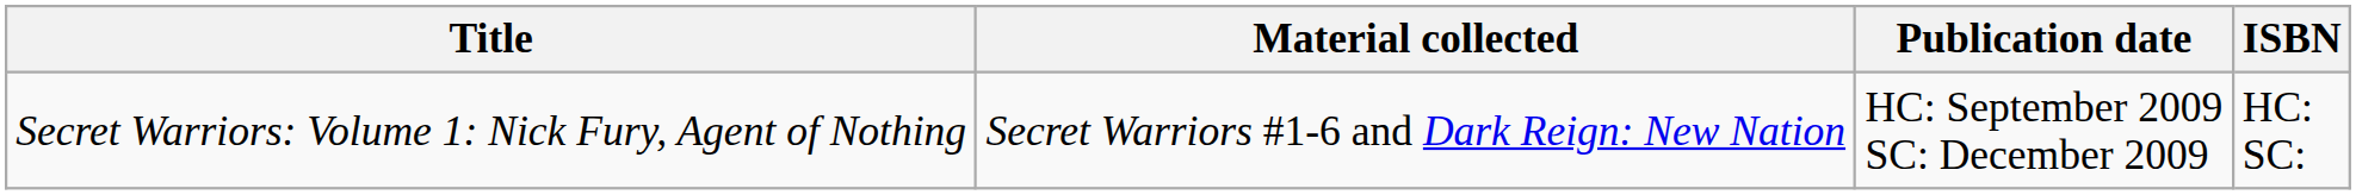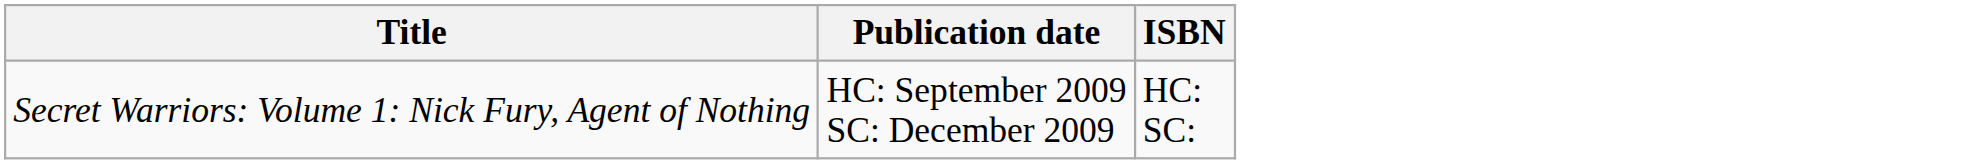- column: Material collected | Secret Warriors #1-6 and Dark Reign: New Nation
